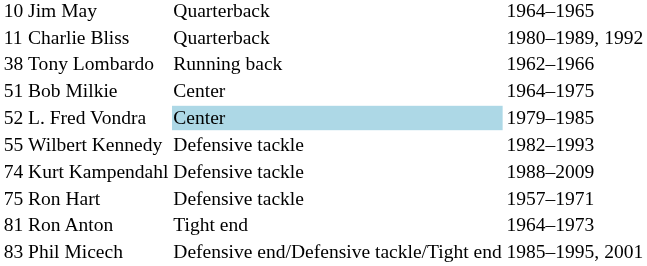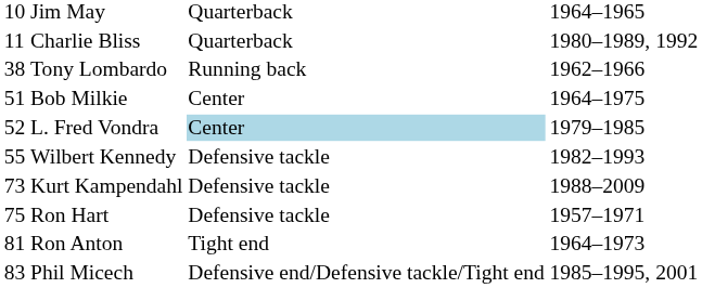Kurt Kampendahl | column 1: 74 -> 73
